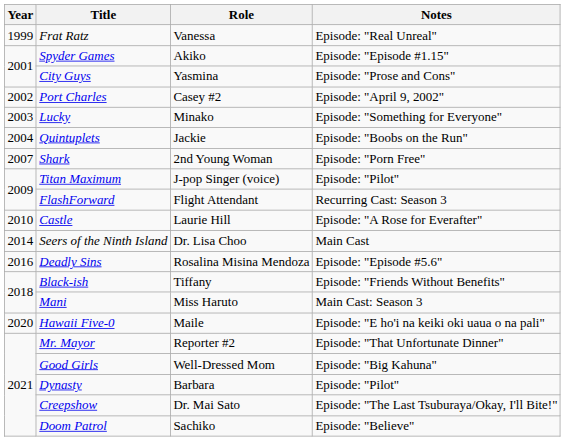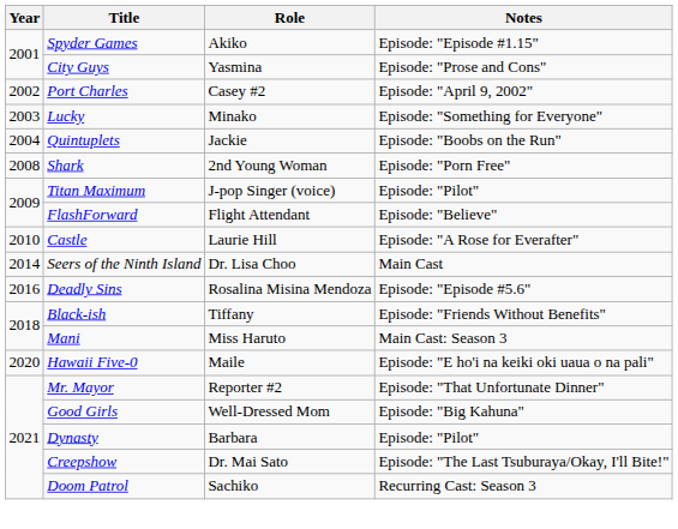- row: 1999 | Frat Ratz | Vanessa | Episode: "Real Unreal"
Shark | Year: 2007 -> 2008
FlashForward | Notes: Recurring Cast: Season 3 -> Episode: "Believe"
Doom Patrol | Notes: Episode: "Believe" -> Recurring Cast: Season 3
